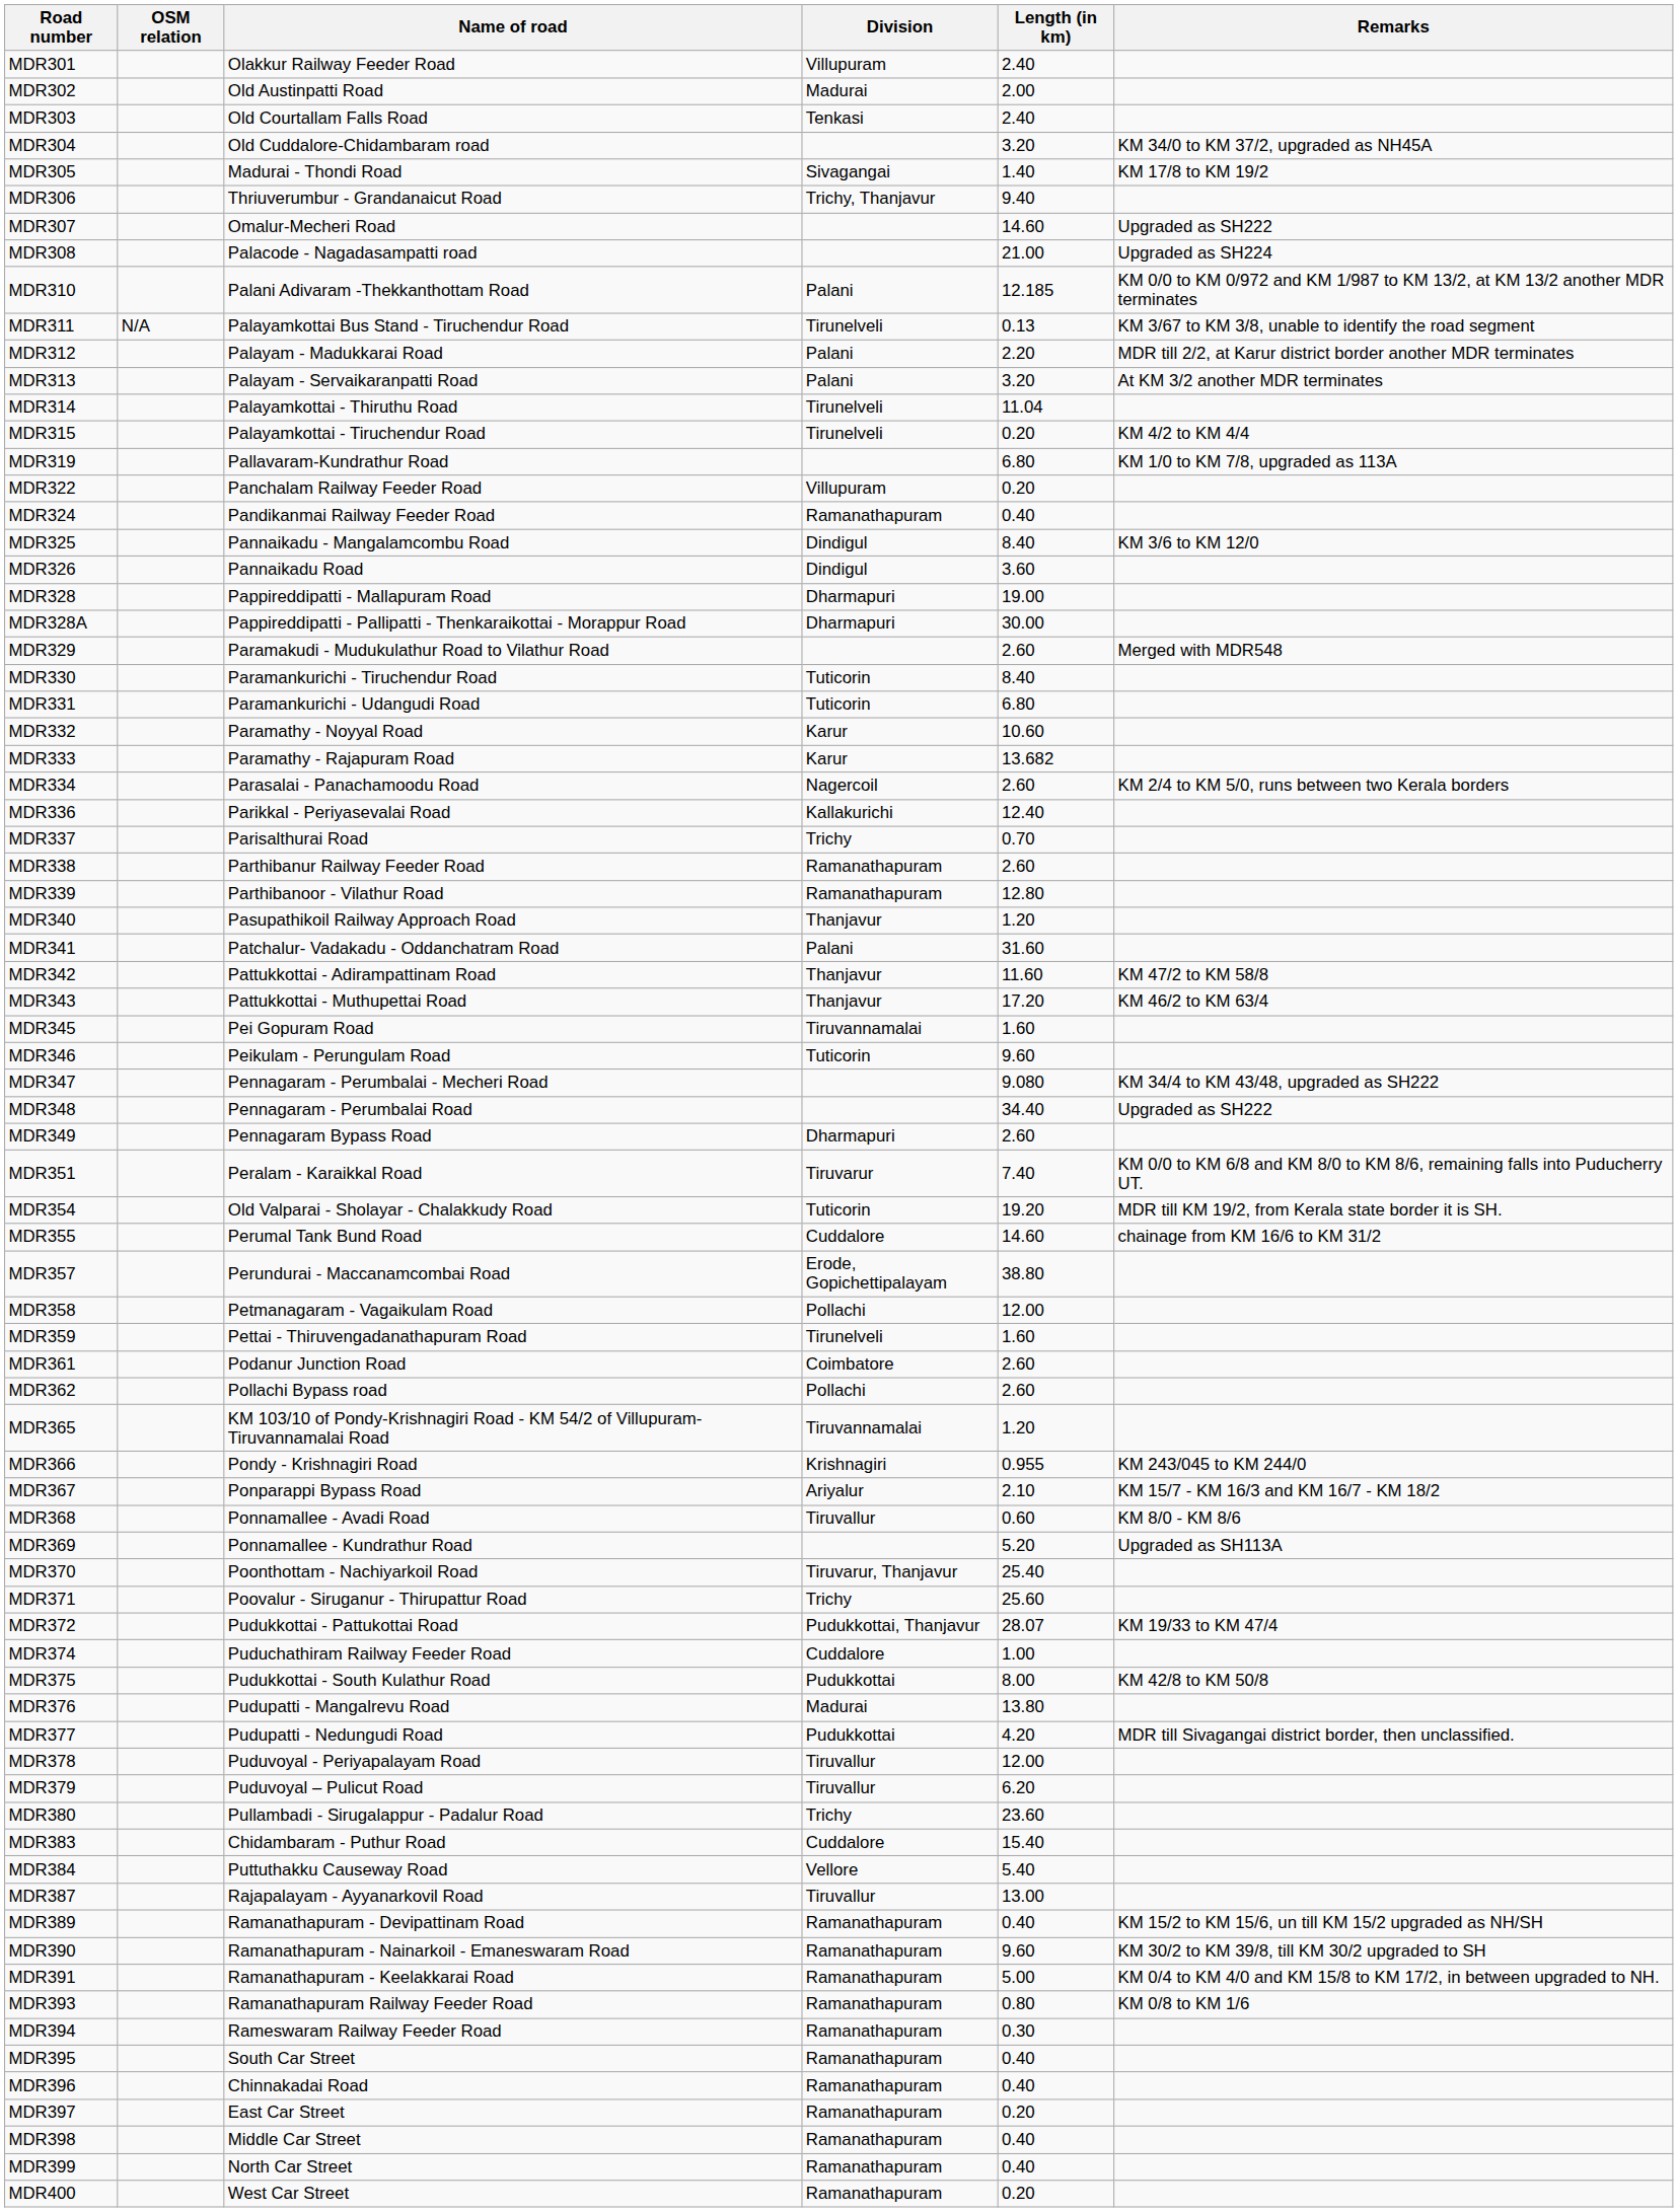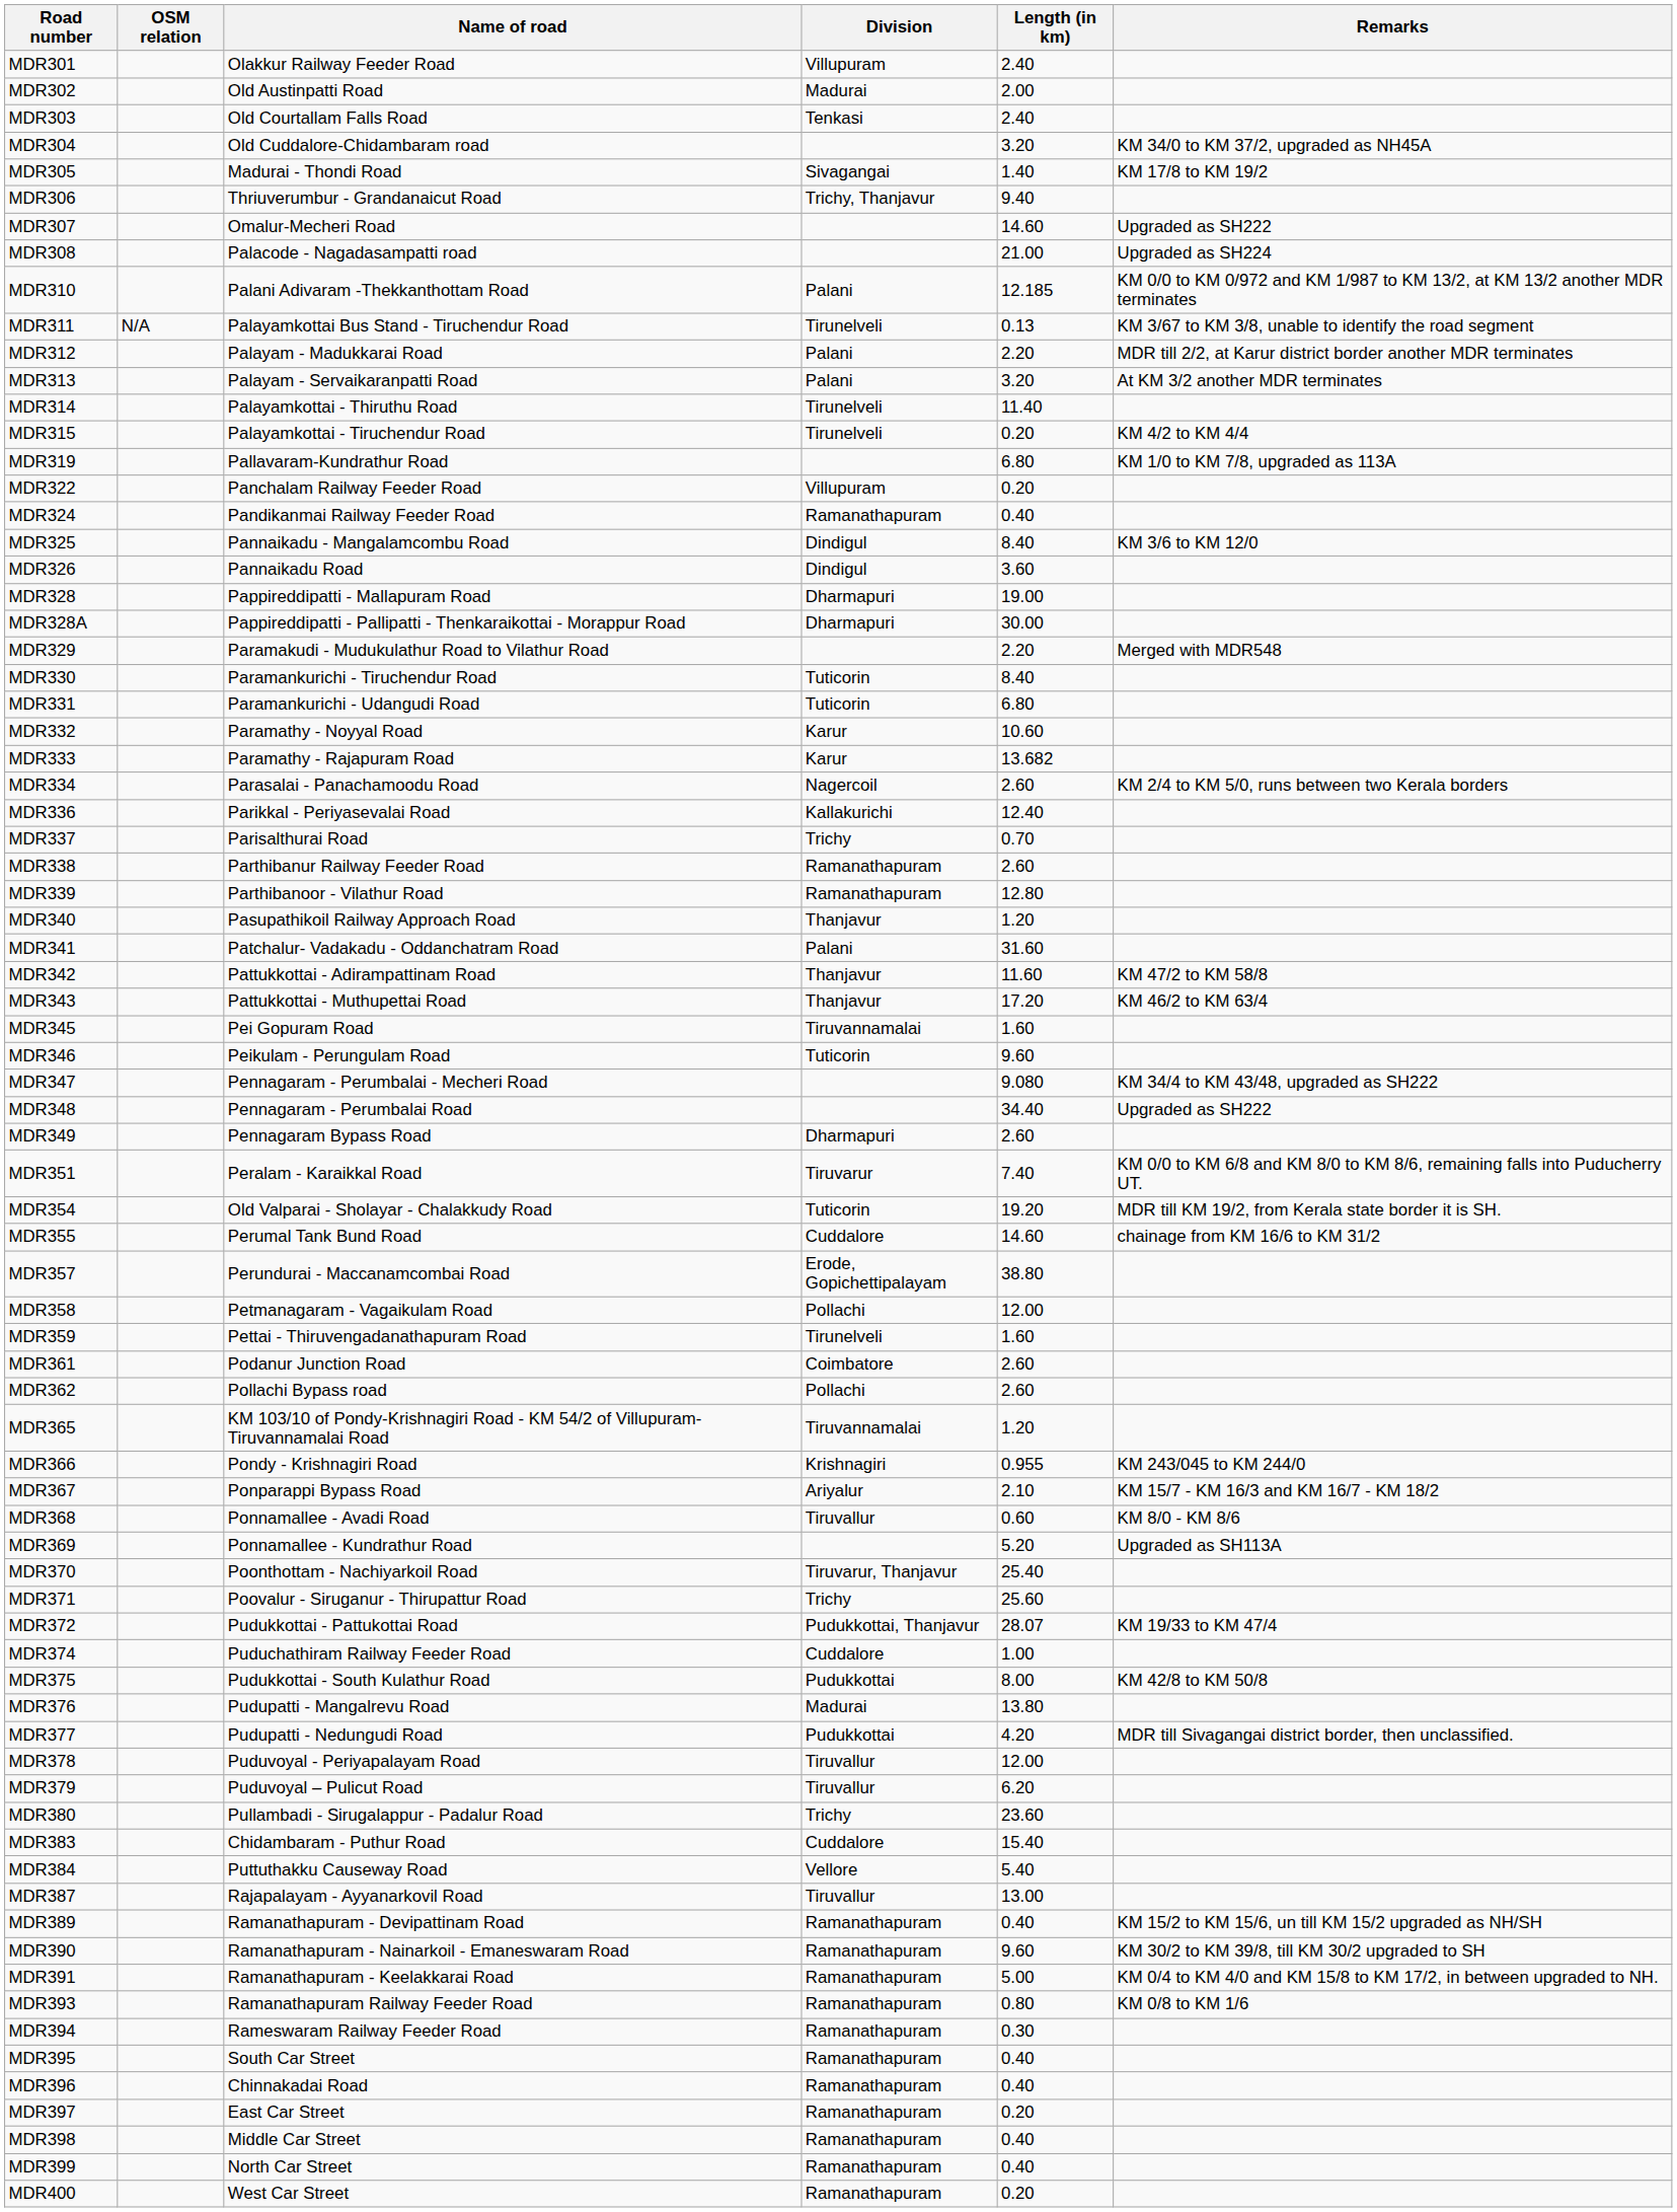MDR314 | Length (in km): 11.04 -> 11.40
MDR329 | Length (in km): 2.60 -> 2.20
